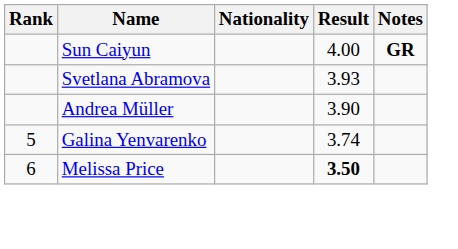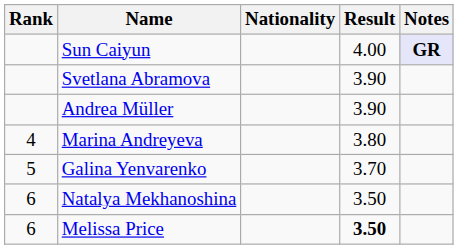Sun Caiyun | Notes: no background -> lavender background
Svetlana Abramova | Result: 3.93 -> 3.90
+ row: 4 | Marina Andreyeva | 3.80
Galina Yenvarenko | Result: 3.74 -> 3.70
+ row: 6 | Natalya Mekhanoshina | 3.50
